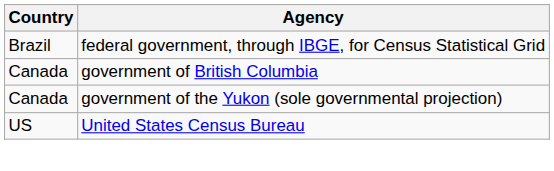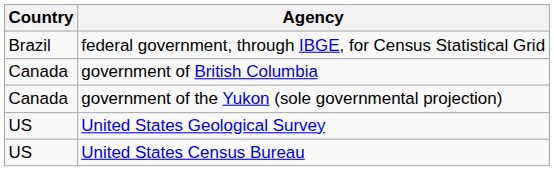+ row: US | United States Geological Survey
